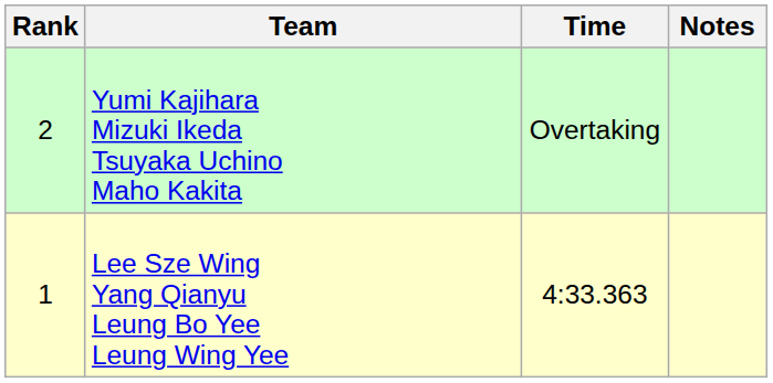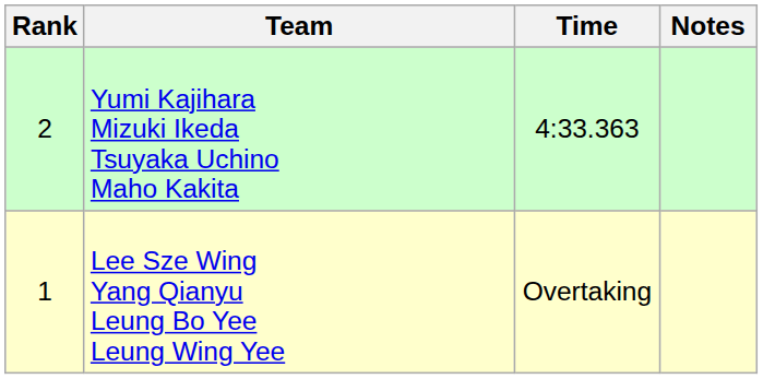Yumi Kajihara Mizuki Ikeda Tsuyaka Uchino Maho Kakita | Time: Overtaking -> 4:33.363
Lee Sze Wing Yang Qianyu Leung Bo Yee Leung Wing Yee | Time: 4:33.363 -> Overtaking
